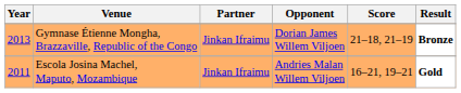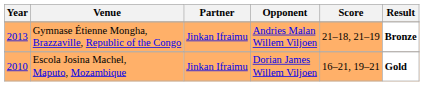Gymnase Étienne Mongha, Brazzaville, Republic of the Congo | Opponent: Dorian James Willem Viljoen -> Andries Malan Willem Viljoen
Escola Josina Machel, Maputo, Mozambique | Year: 2011 -> 2010
Escola Josina Machel, Maputo, Mozambique | Opponent: Andries Malan Willem Viljoen -> Dorian James Willem Viljoen
